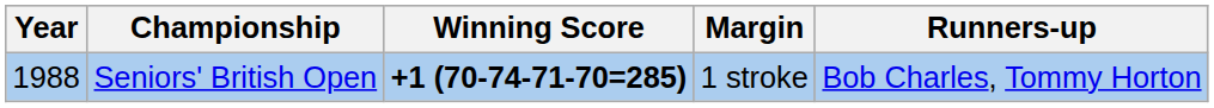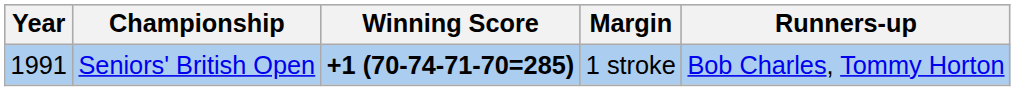Seniors' British Open | Year: 1988 -> 1991
